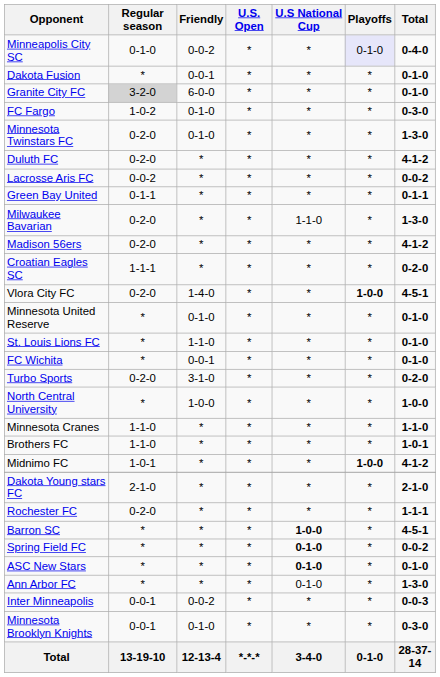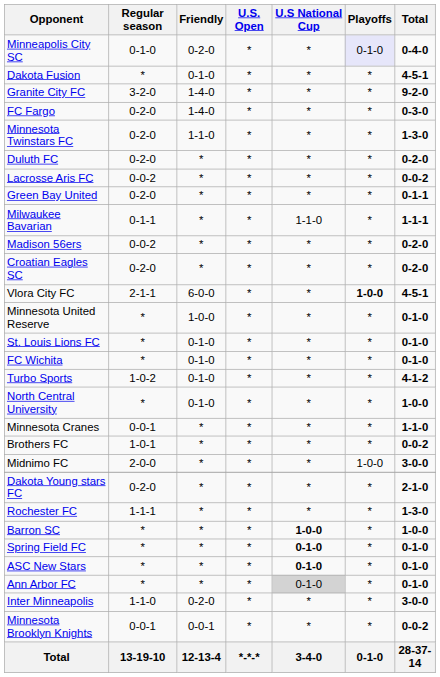Minneapolis City SC | Friendly: 0-0-2 -> 0-2-0
Dakota Fusion | Friendly: 0-0-1 -> 0-1-0
Dakota Fusion | Total: 0-1-0 -> 4-5-1
Granite City FC | Regular season: lightgrey background -> no background
Granite City FC | Friendly: 6-0-0 -> 1-4-0
Granite City FC | Total: 0-1-0 -> 9-2-0
FC Fargo | Regular season: 1-0-2 -> 0-2-0
FC Fargo | Friendly: 0-1-0 -> 1-4-0
Minnesota Twinstars FC | Friendly: 0-1-0 -> 1-1-0
Duluth FC | Total: 4-1-2 -> 0-2-0
Green Bay United | Regular season: 0-1-1 -> 0-2-0
Milwaukee Bavarian | Regular season: 0-2-0 -> 0-1-1
Milwaukee Bavarian | Total: 1-3-0 -> 1-1-1
Madison 56ers | Regular season: 0-2-0 -> 0-0-2
Madison 56ers | Total: 4-1-2 -> 0-2-0
Croatian Eagles SC | Regular season: 1-1-1 -> 0-2-0
Vlora City FC | Regular season: 0-2-0 -> 2-1-1
Vlora City FC | Friendly: 1-4-0 -> 6-0-0
Minnesota United Reserve | Friendly: 0-1-0 -> 1-0-0
St. Louis Lions FC | Friendly: 1-1-0 -> 0-1-0
FC Wichita | Friendly: 0-0-1 -> 0-1-0
Turbo Sports | Regular season: 0-2-0 -> 1-0-2
Turbo Sports | Friendly: 3-1-0 -> 0-1-0
Turbo Sports | Total: 0-2-0 -> 4-1-2
North Central University | Friendly: 1-0-0 -> 0-1-0
Minnesota Cranes | Regular season: 1-1-0 -> 0-0-1
Brothers FC | Regular season: 1-1-0 -> 1-0-1
Brothers FC | Total: 1-0-1 -> 0-0-2
Midnimo FC | Regular season: 1-0-1 -> 2-0-0
Midnimo FC | Playoffs: bold -> normal
Midnimo FC | Total: 4-1-2 -> 3-0-0
Dakota Young stars FC | Regular season: 2-1-0 -> 0-2-0
Rochester FC | Regular season: 0-2-0 -> 1-1-1
Rochester FC | Total: 1-1-1 -> 1-3-0
Barron SC | Total: 4-5-1 -> 1-0-0
Spring Field FC | Total: 0-0-2 -> 0-1-0
Ann Arbor FC | U.S National Cup: no background -> lightgrey background
Ann Arbor FC | Total: 1-3-0 -> 0-1-0
Inter Minneapolis | Regular season: 0-0-1 -> 1-1-0
Inter Minneapolis | Friendly: 0-0-2 -> 0-2-0
Inter Minneapolis | Total: 0-0-3 -> 3-0-0
Minnesota Brooklyn Knights | Friendly: 0-1-0 -> 0-0-1
Minnesota Brooklyn Knights | Total: 0-3-0 -> 0-0-2
